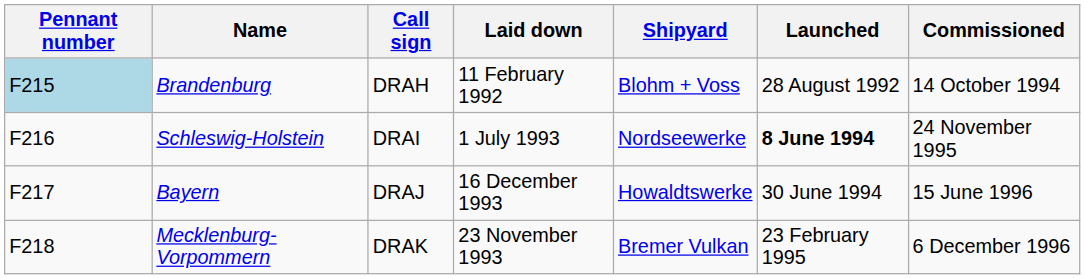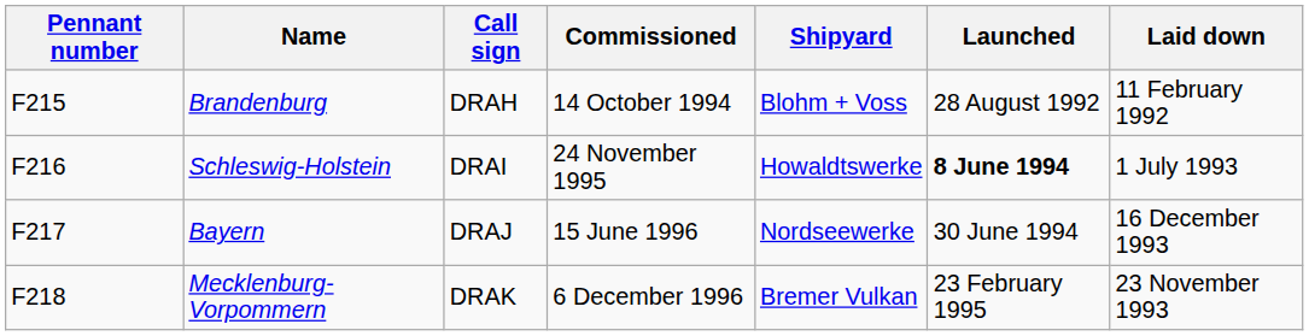columns swapped: Laid down <-> Commissioned
Brandenburg | Pennant number: lightblue background -> no background
Schleswig-Holstein | Shipyard: Nordseewerke -> Howaldtswerke
Bayern | Shipyard: Howaldtswerke -> Nordseewerke
